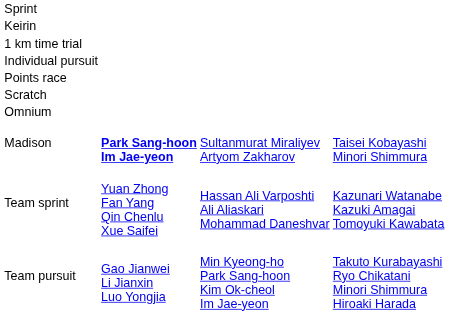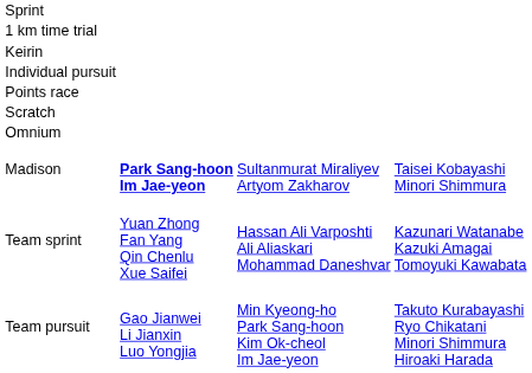rows swapped: 1 km time trial <-> Keirin
